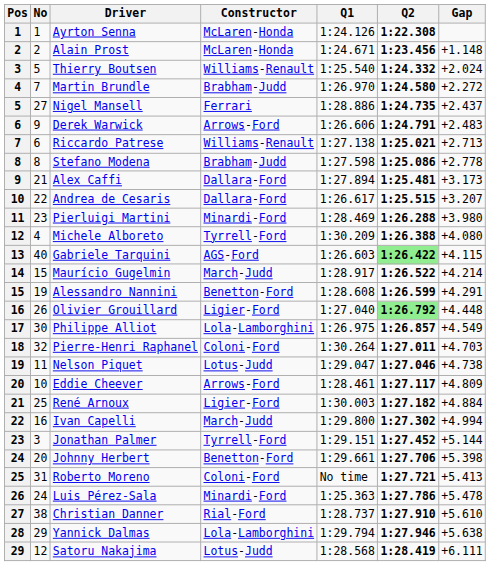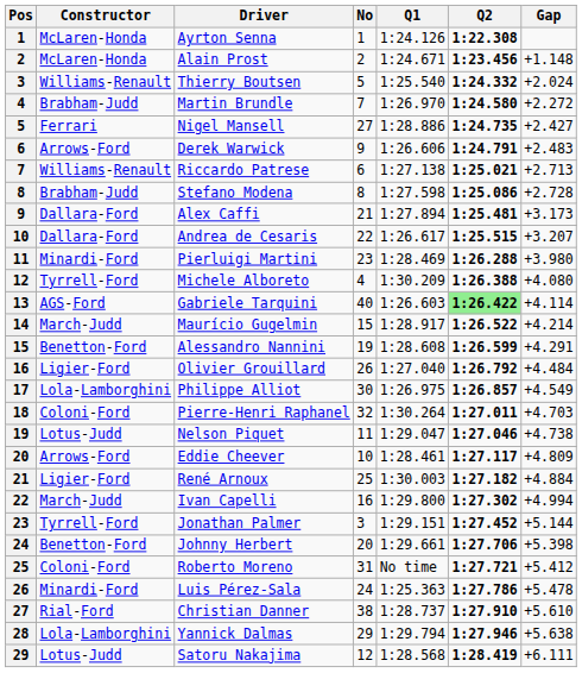columns swapped: No <-> Constructor
Nigel Mansell | Gap: +2.437 -> +2.427
Stefano Modena | Gap: +2.778 -> +2.728
Gabriele Tarquini | Gap: +4.115 -> +4.114
Olivier Grouillard | Q2: lightgreen background -> no background
Olivier Grouillard | Gap: +4.448 -> +4.484
Roberto Moreno | Gap: +5.413 -> +5.412
